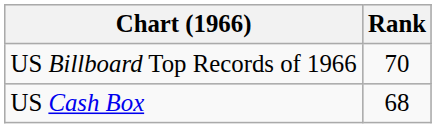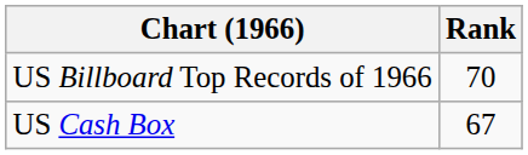US Cash Box | Rank: 68 -> 67
